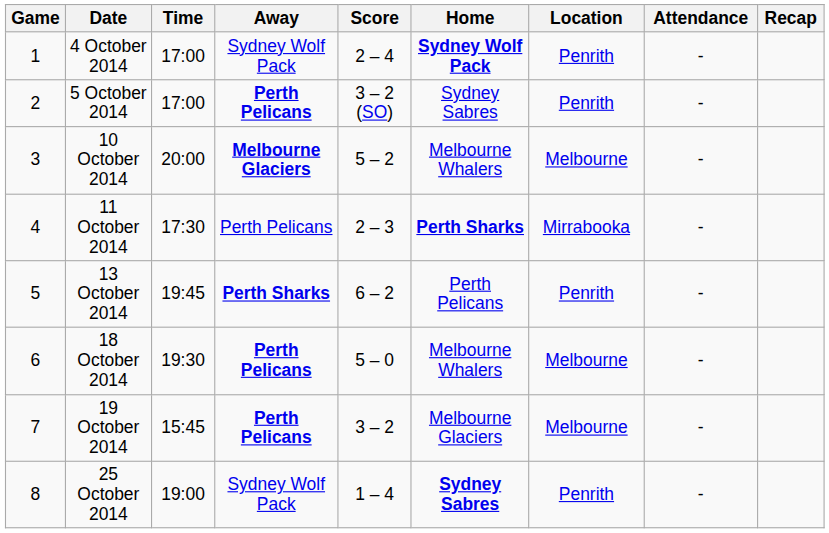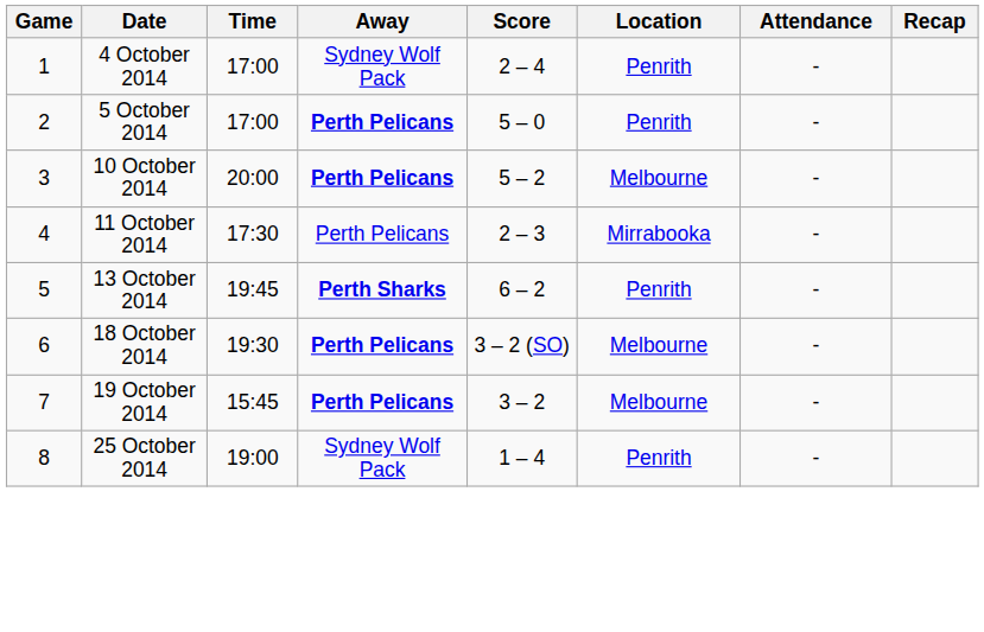- column: Home | Sydney Wolf Pack | Sydney Sabres | Melbourne Whalers | Perth Sharks | Perth Pelicans | Melbourne Whalers | Melbourne Glaciers | Sydney Sabres
5 October 2014 | Score: 3 – 2 (SO) -> 5 – 0
10 October 2014 | Away: Melbourne Glaciers -> Perth Pelicans
18 October 2014 | Score: 5 – 0 -> 3 – 2 (SO)
